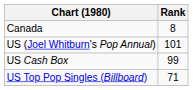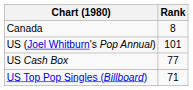US Cash Box | Rank: 99 -> 77
